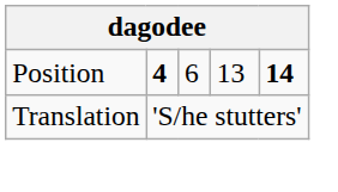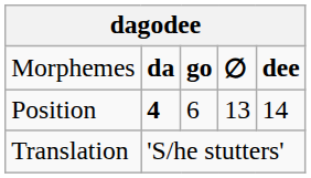+ row: Morphemes | da | go | ∅ | dee
Position | column 5: bold -> normal
